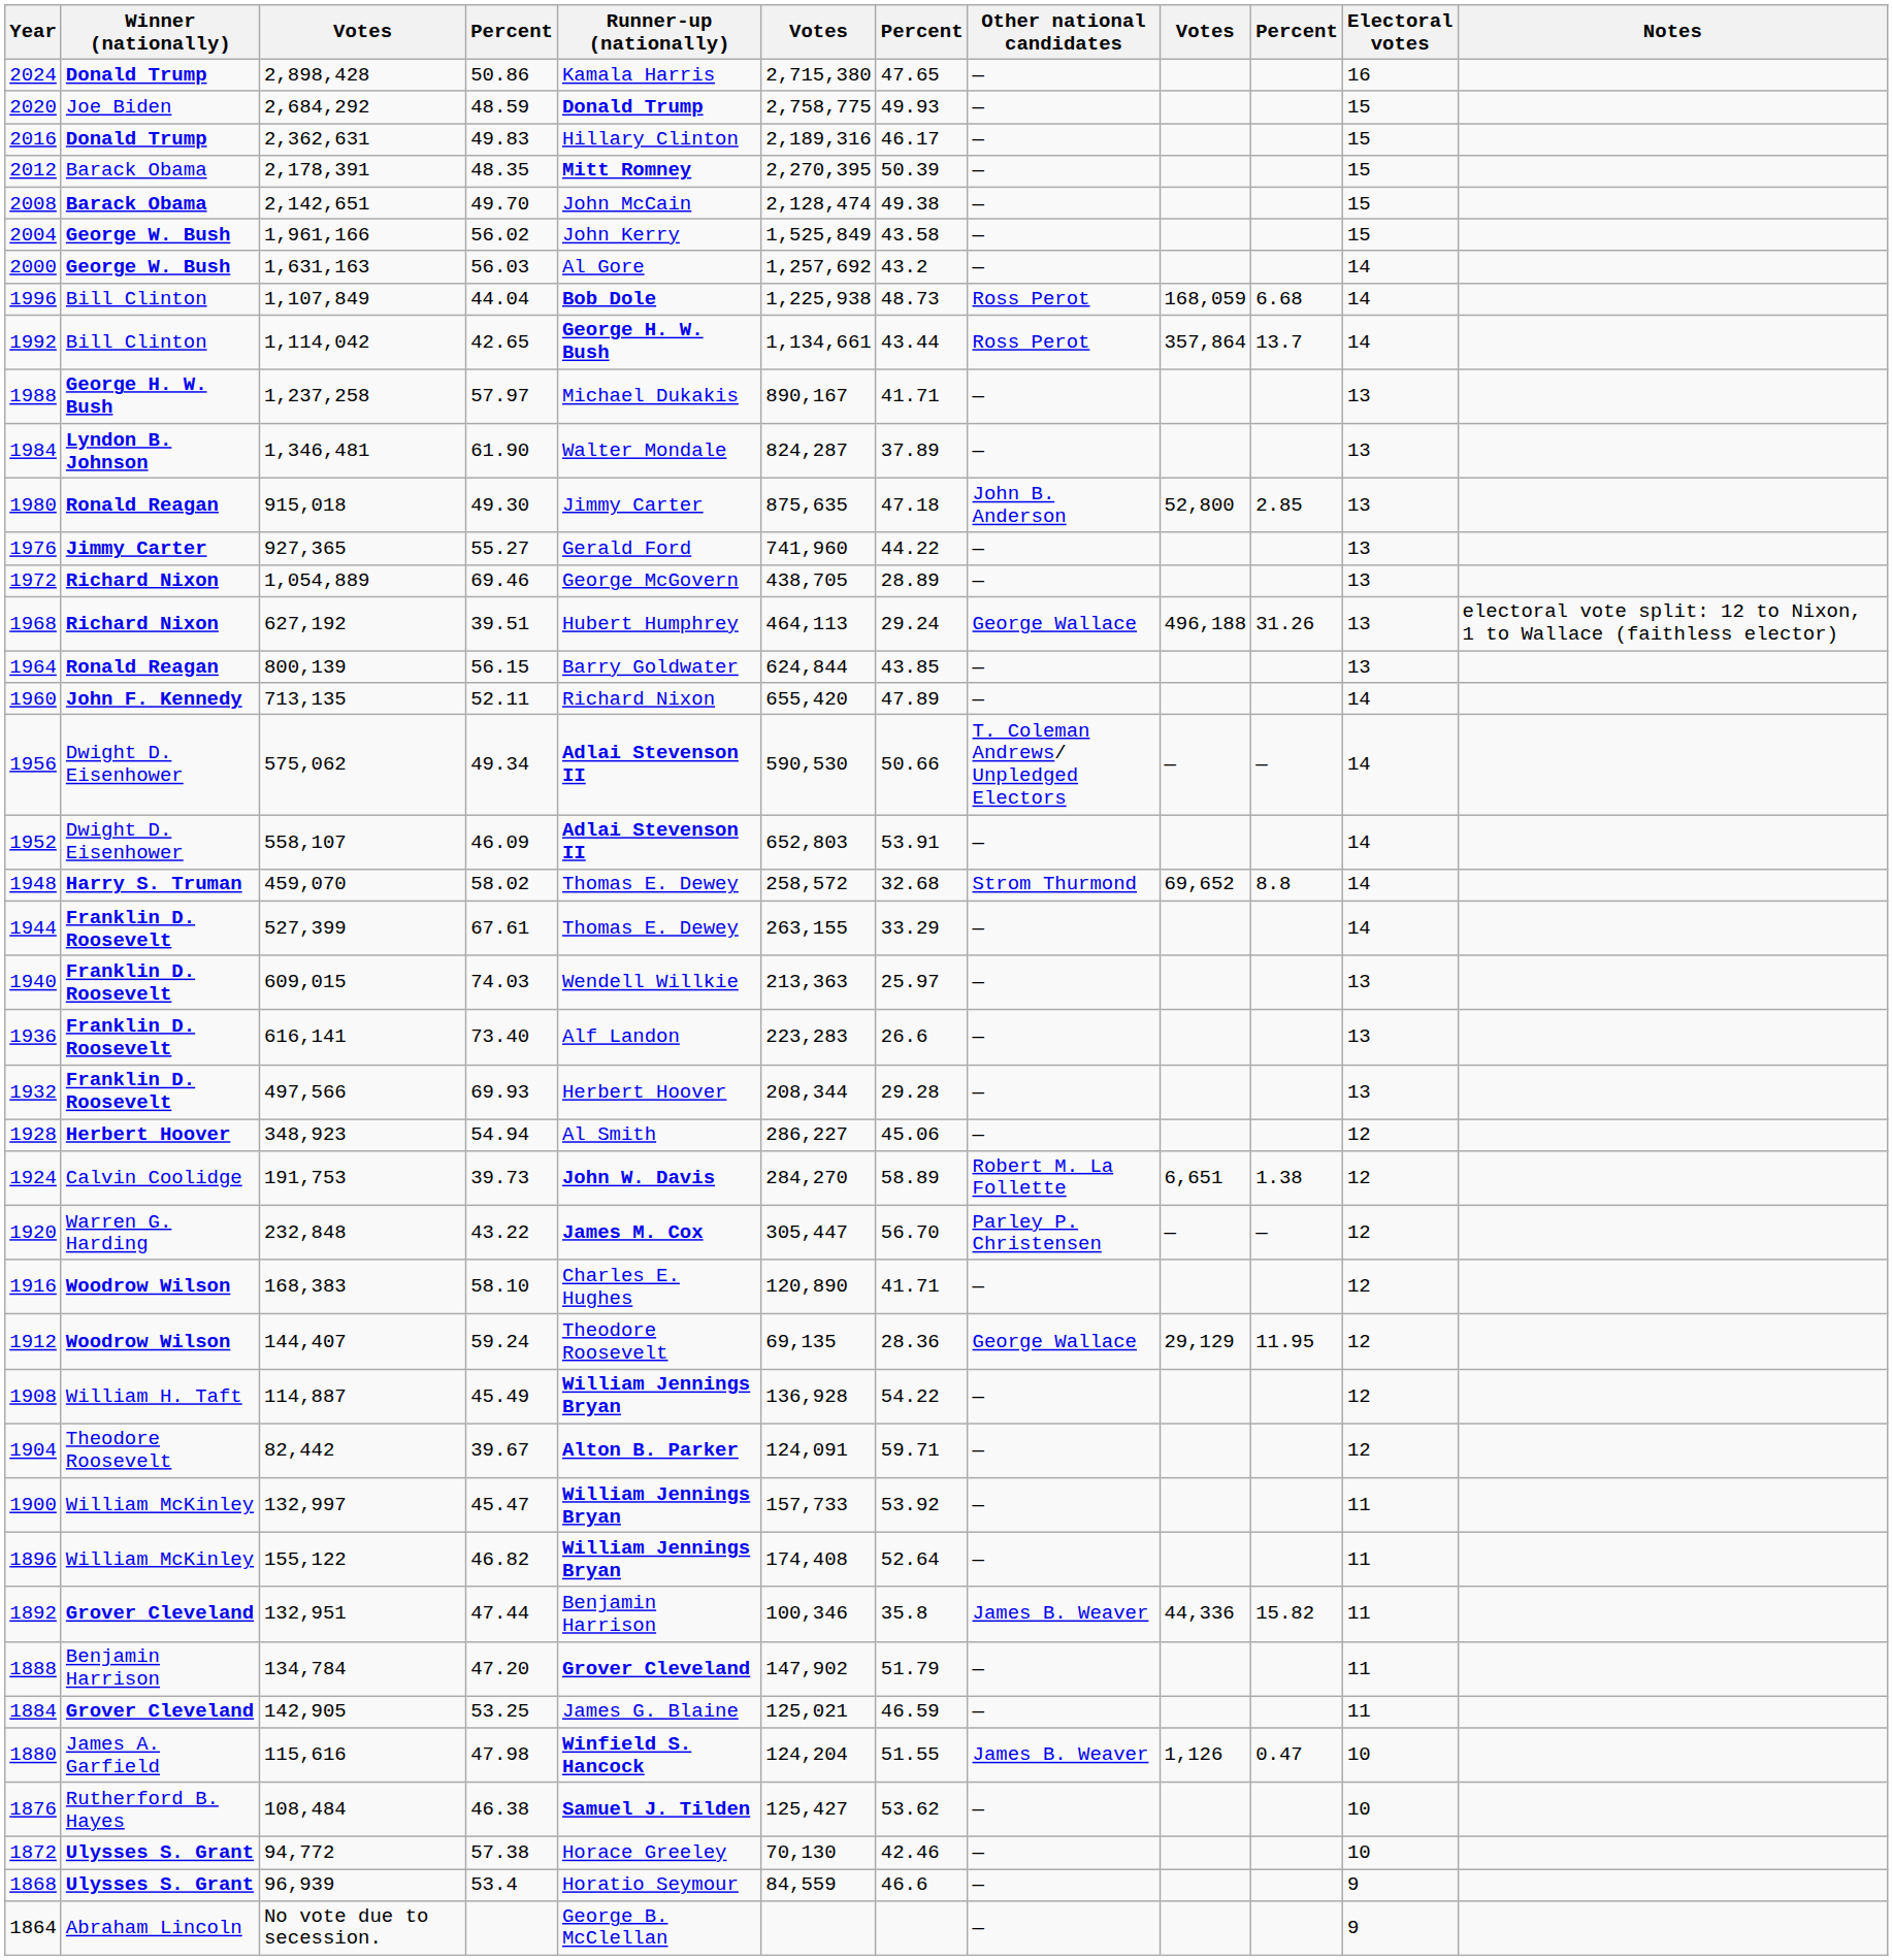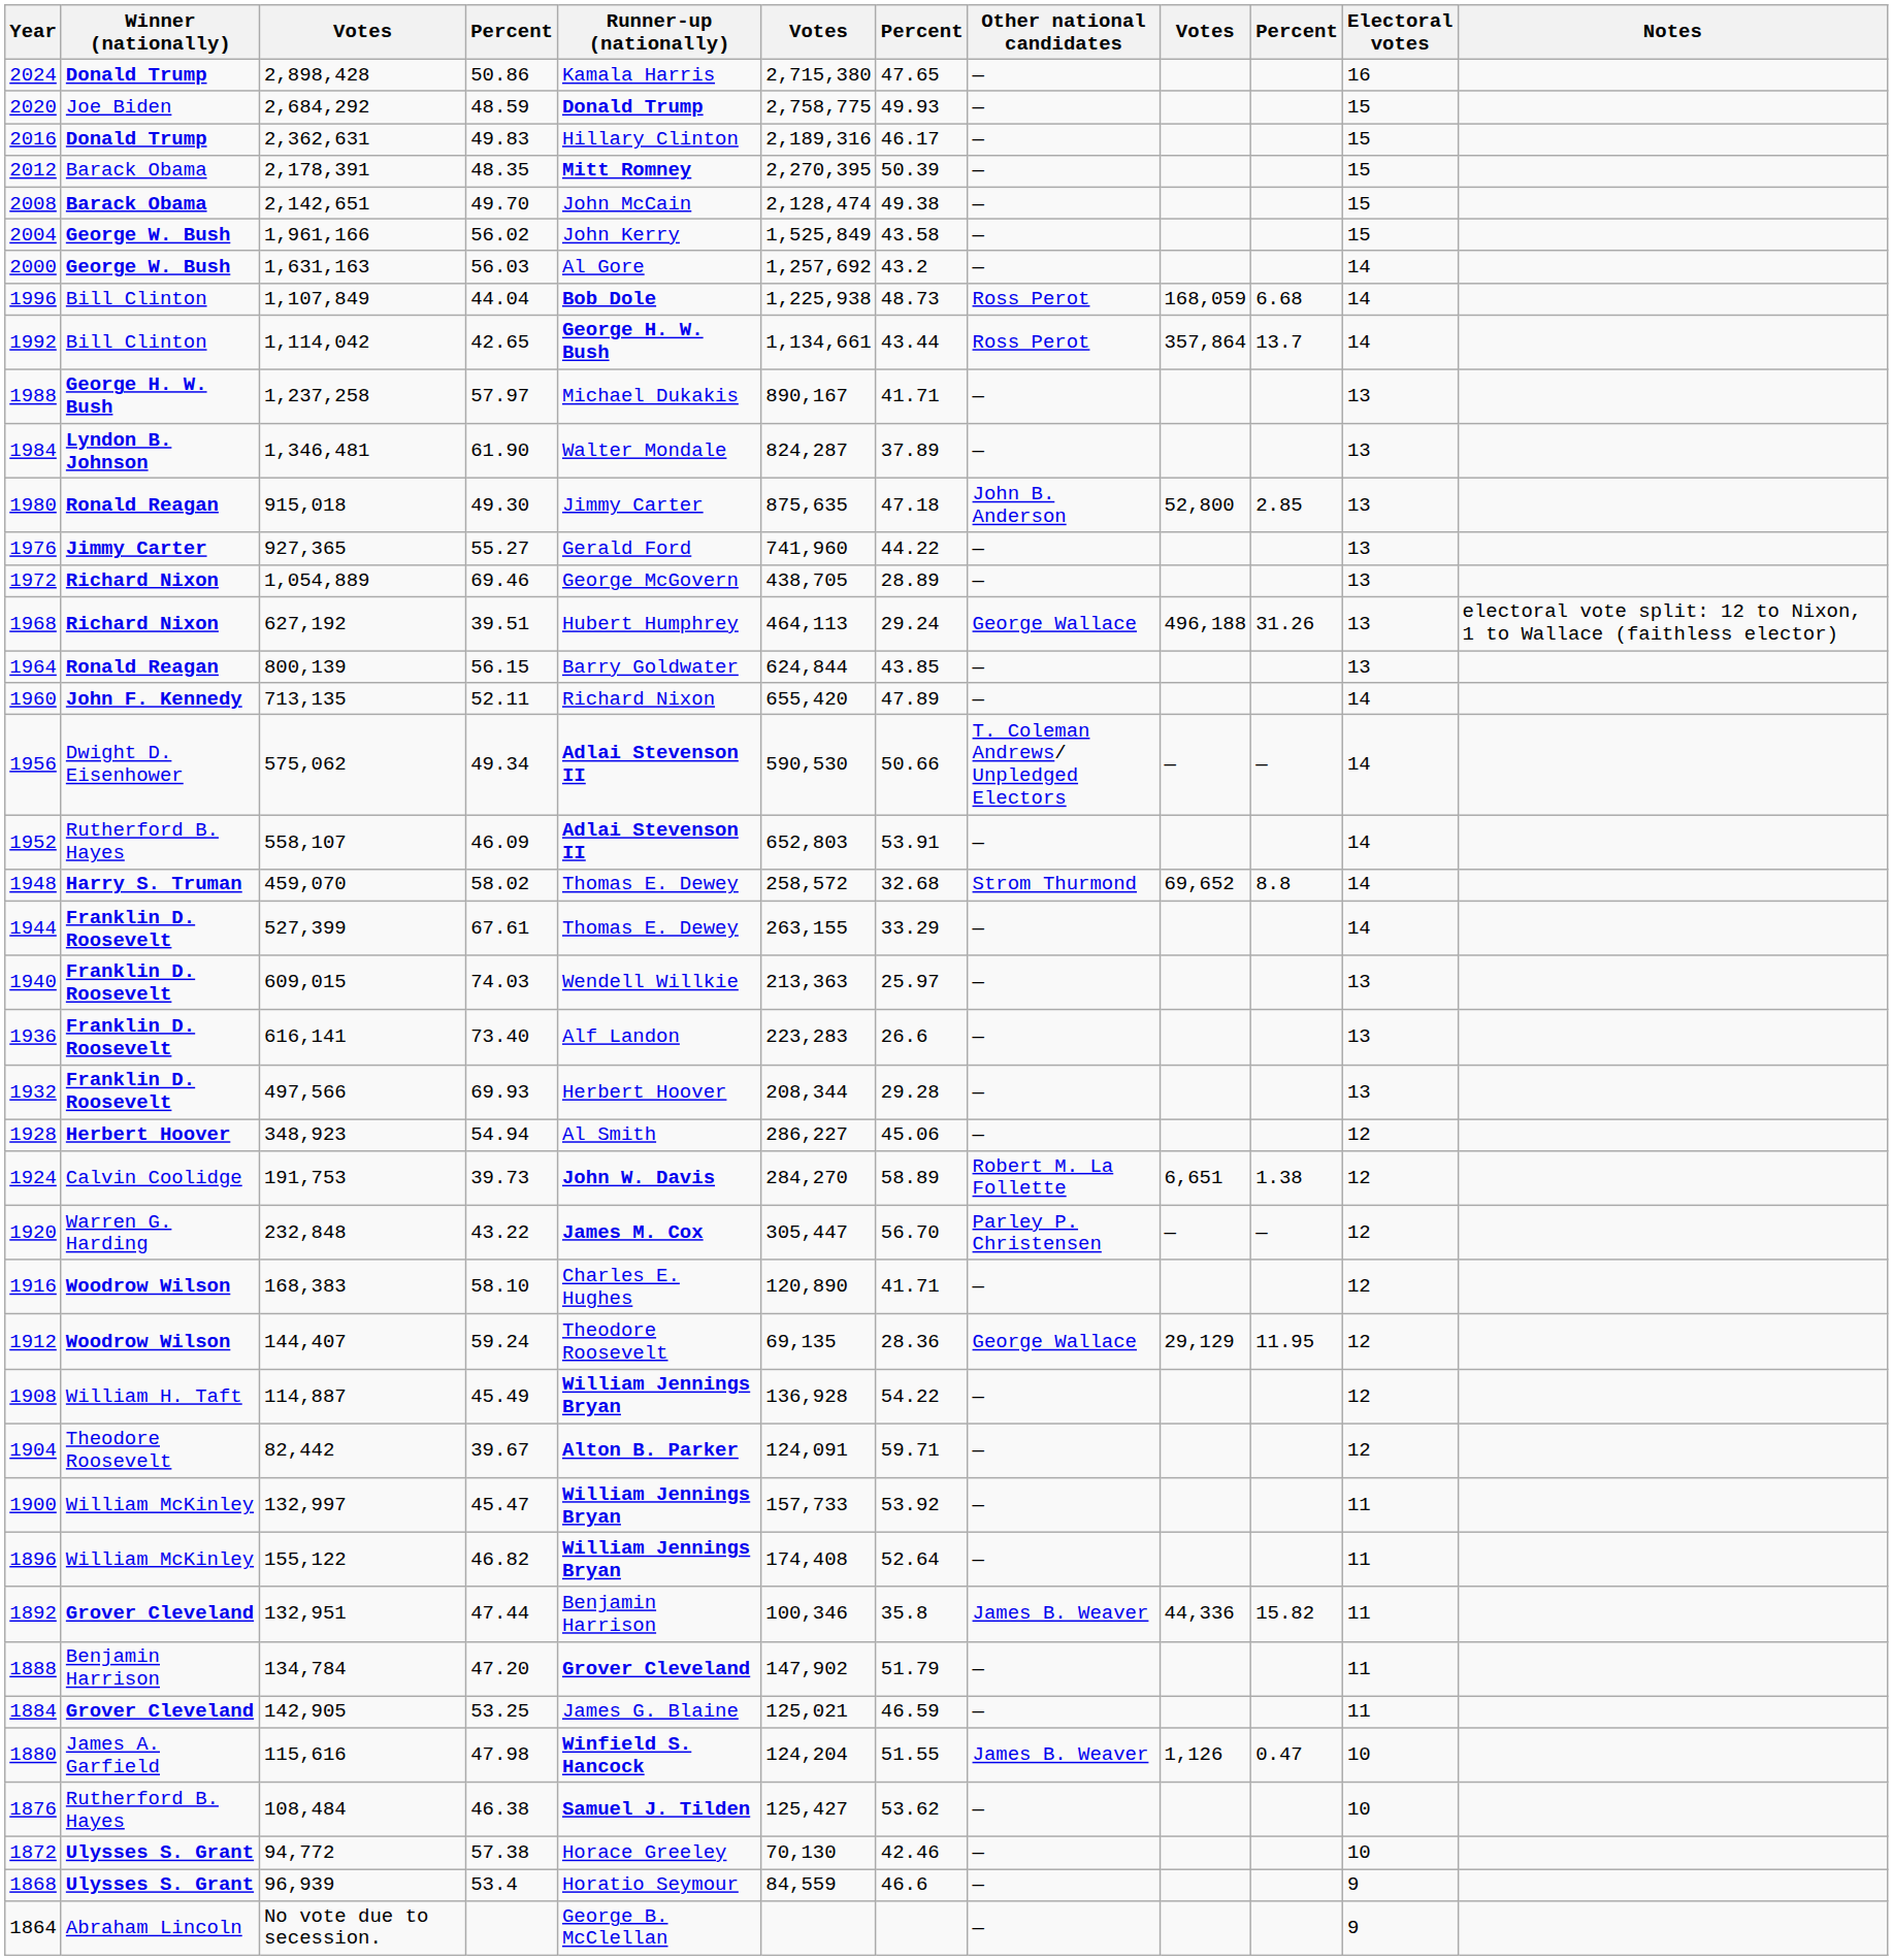1952 | Winner (nationally): Dwight D. Eisenhower -> Rutherford B. Hayes
